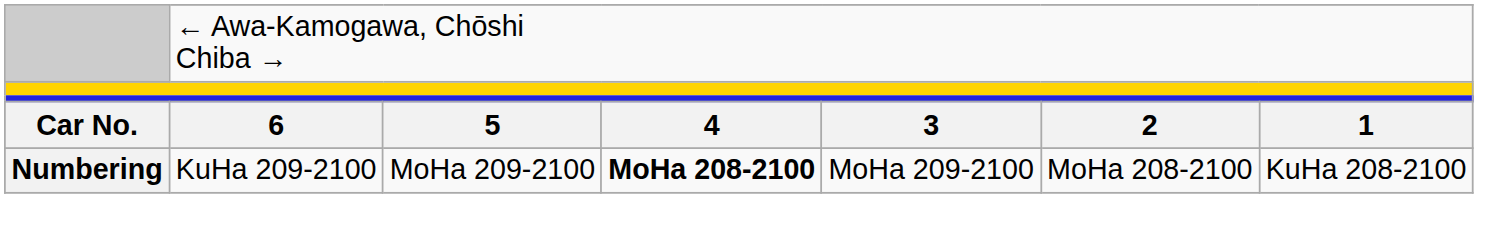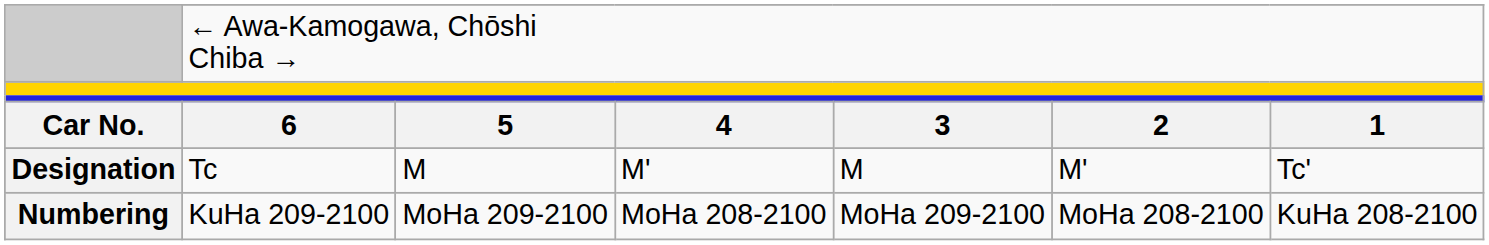+ row: Designation | Tc | M | M' | M | M' | Tc'
Numbering | column 4: bold -> normal
